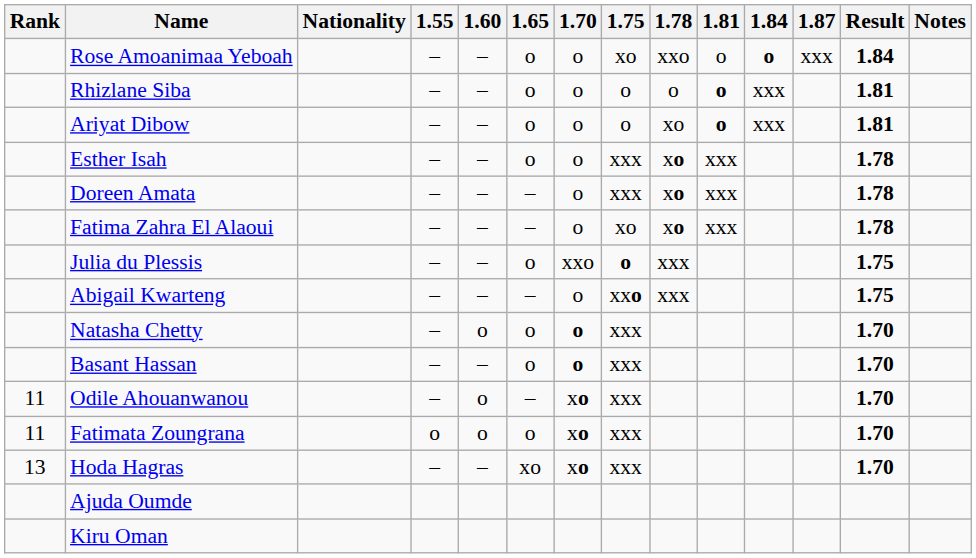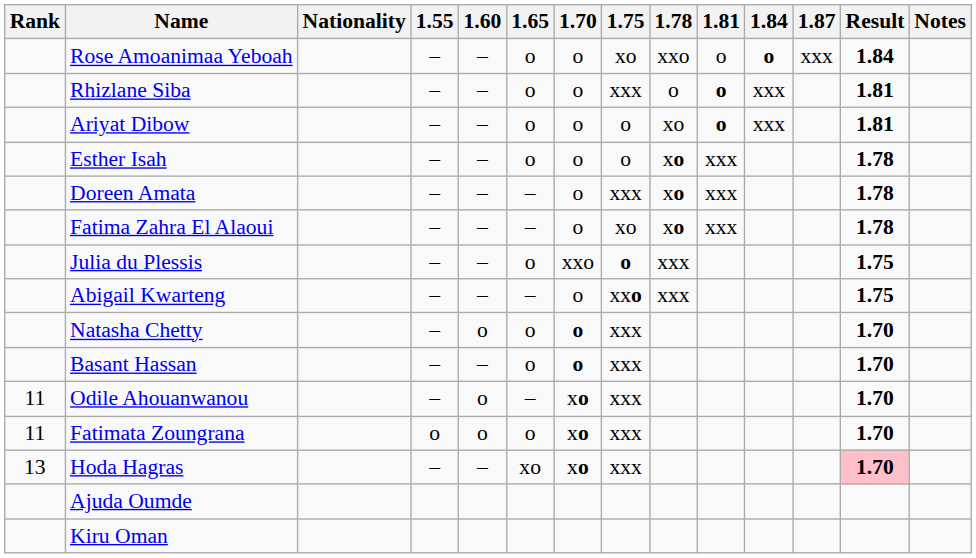Rhizlane Siba | 1.75: o -> xxx
Esther Isah | 1.75: xxx -> o
Hoda Hagras | Result: no background -> pink background
